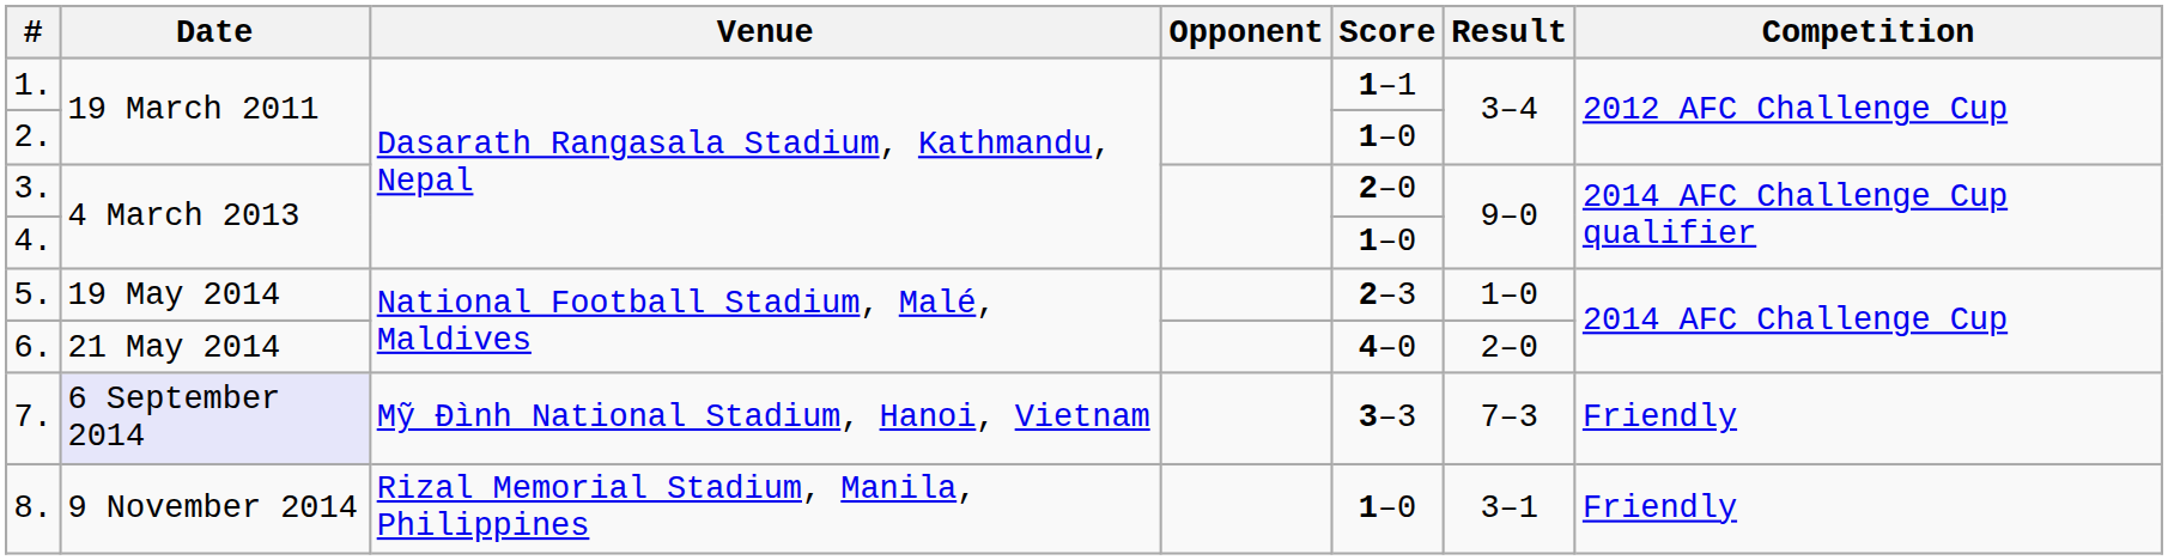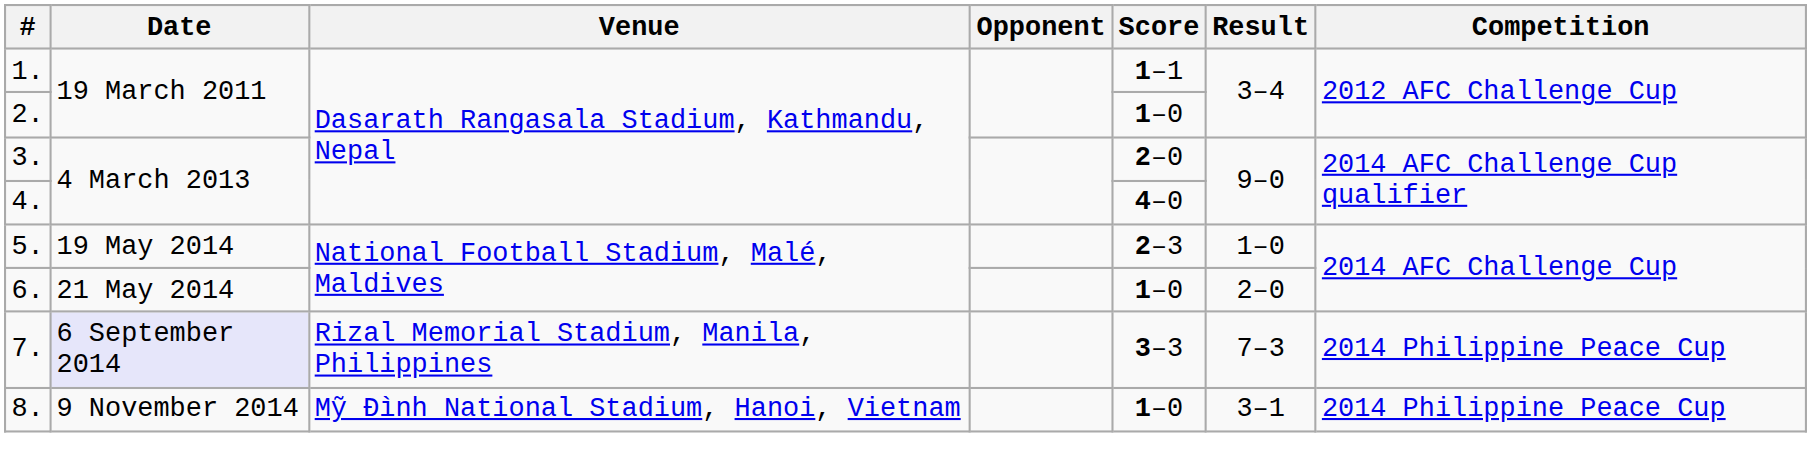4. | Score: 1–0 -> 4–0
6. | Score: 4–0 -> 1–0
7. | Venue: Mỹ Đình National Stadium, Hanoi, Vietnam -> Rizal Memorial Stadium, Manila, Philippines
7. | Competition: Friendly -> 2014 Philippine Peace Cup
8. | Venue: Rizal Memorial Stadium, Manila, Philippines -> Mỹ Đình National Stadium, Hanoi, Vietnam
8. | Competition: Friendly -> 2014 Philippine Peace Cup
